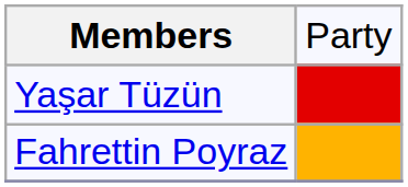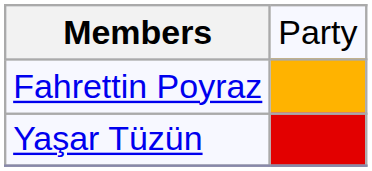rows swapped: Fahrettin Poyraz <-> Yaşar Tüzün
